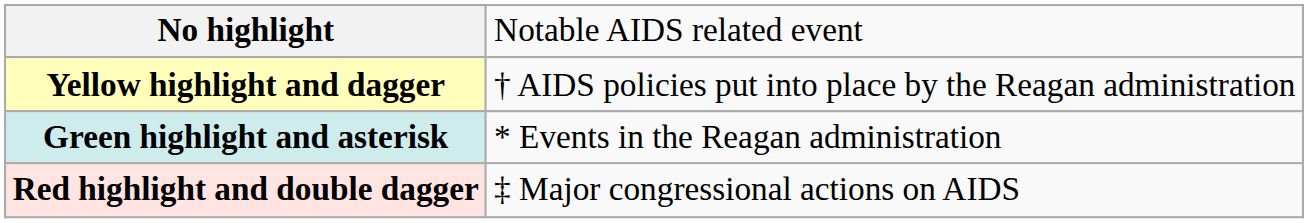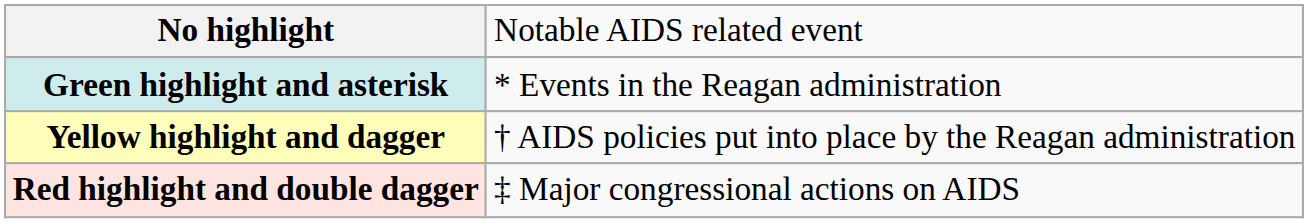rows swapped: Green highlight and asterisk <-> Yellow highlight and dagger
